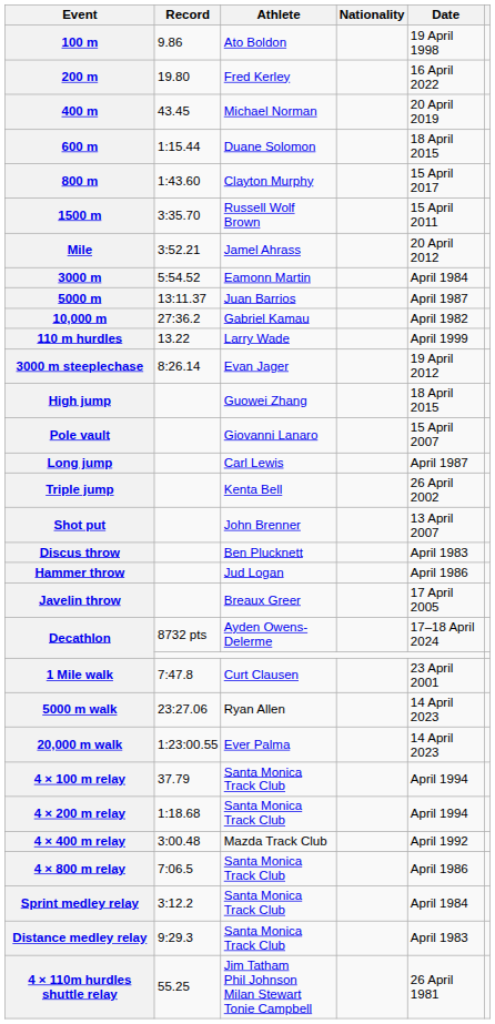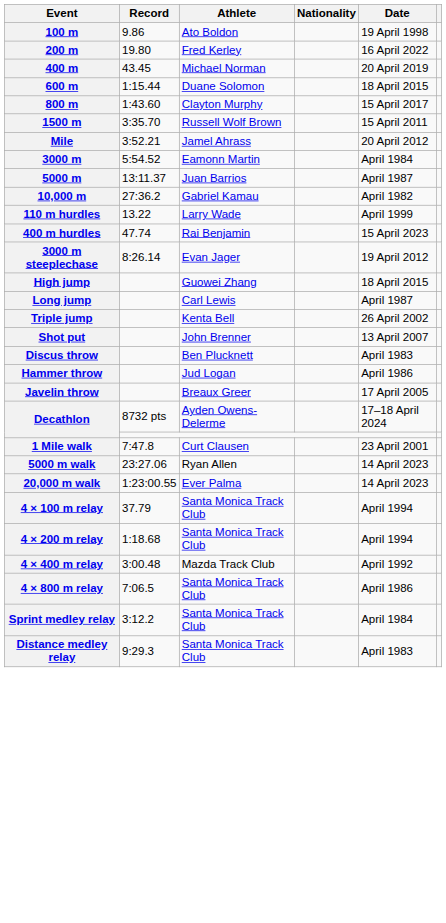+ row: 400 m hurdles | 47.74 | Rai Benjamin | 15 April 2023
- row: Pole vault | Giovanni Lanaro | 15 April 2007
- row: 4 × 110m hurdles shuttle relay | 55.25 | Jim Tatham Phil Johnson Milan Stewart Tonie Campbell | 26 April 1981
